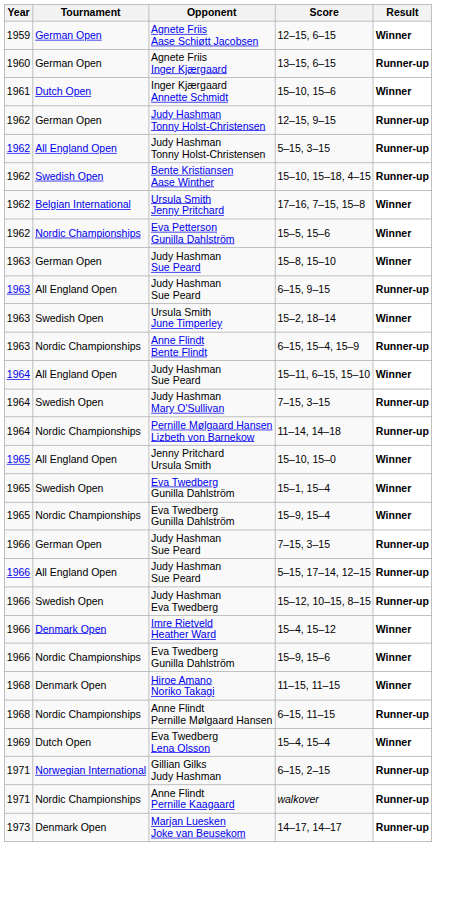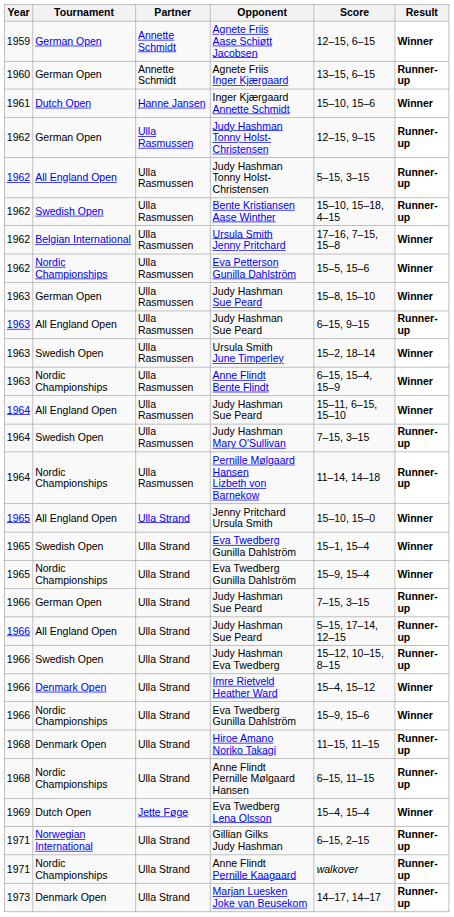+ column: Partner | Annette Schmidt | Annette Schmidt | Hanne Jansen | Ulla Rasmussen | Ulla Rasmussen | Ulla Rasmussen | Ulla Rasmussen | Ulla Rasmussen | Ulla Rasmussen | Ulla Rasmussen | Ulla Rasmussen | Ulla Rasmussen | Ulla Rasmussen | Ulla Rasmussen | Ulla Rasmussen | Ulla Strand | Ulla Strand | Ulla Strand | Ulla Strand | Ulla Strand | Ulla Strand | Ulla Strand | Ulla Strand | Ulla Strand | Ulla Strand | Jette Føge | Ulla Strand | Ulla Strand | Ulla Strand
Anne Flindt Bente Flindt | Result: Runner-up -> Winner
Hiroe Amano Noriko Takagi | Result: Winner -> Runner-up
